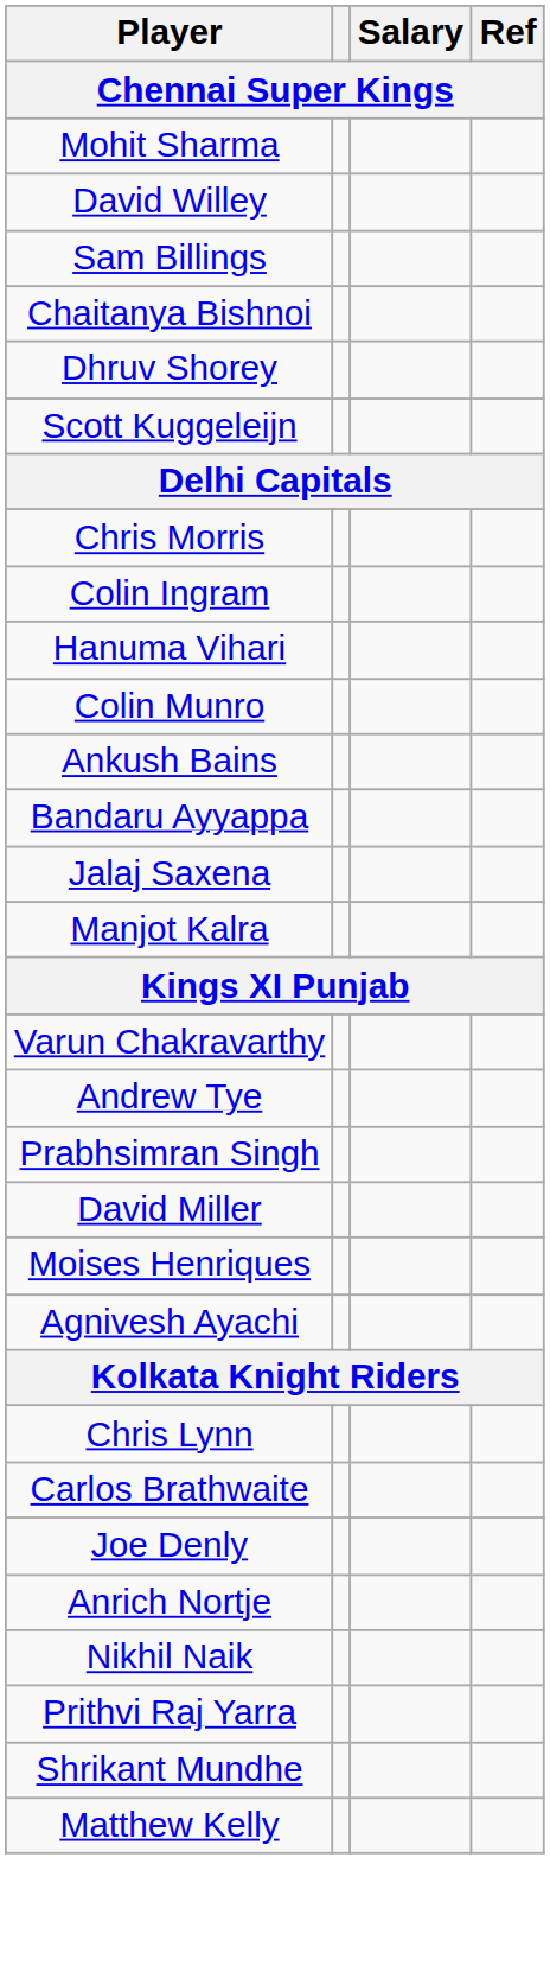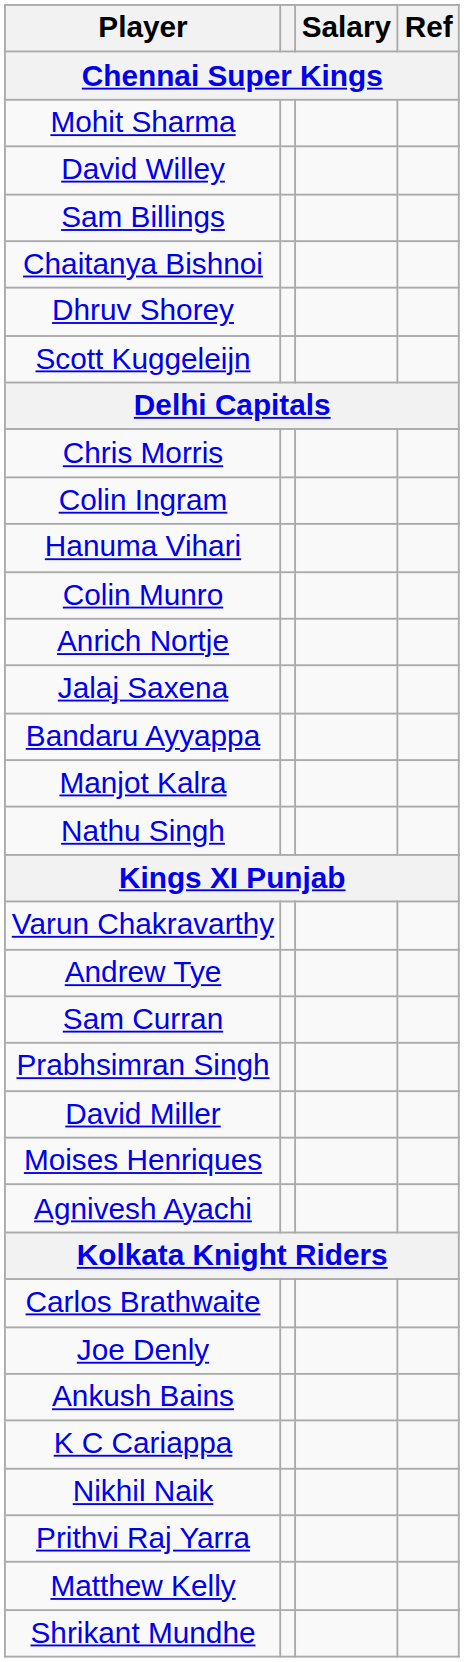rows swapped: Ankush Bains <-> Anrich Nortje
rows swapped: Bandaru Ayyappa <-> Jalaj Saxena
+ row: Nathu Singh
+ row: Sam Curran
- row: Chris Lynn
+ row: K C Cariappa
rows swapped: Shrikant Mundhe <-> Matthew Kelly
